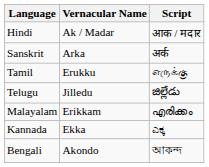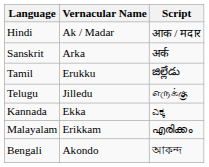Tamil | Script: எருக்கு -> జిల్లేడు
Telugu | Script: జిల్లేడు -> எருக்கு
rows swapped: Kannada <-> Malayalam
